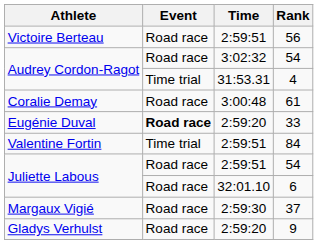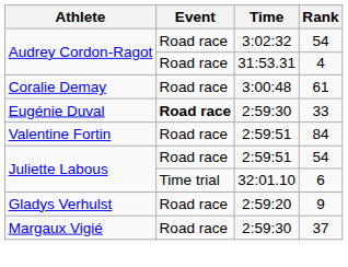- row: Victoire Berteau | Road race | 2:59:51 | 56
4 | Event: Time trial -> Road race
33 | Time: 2:59:20 -> 2:59:30
84 | Event: Time trial -> Road race
6 | Event: Road race -> Time trial
rows swapped: 9 <-> 37
